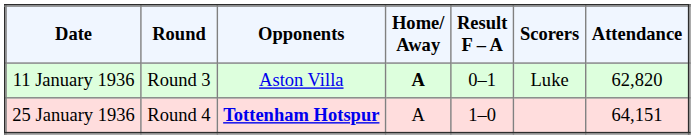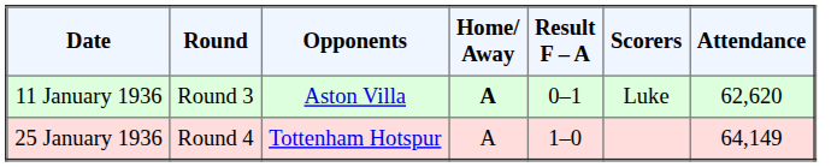11 January 1936 | Attendance: 62,820 -> 62,620
25 January 1936 | Opponents: bold -> normal
25 January 1936 | Attendance: 64,151 -> 64,149
